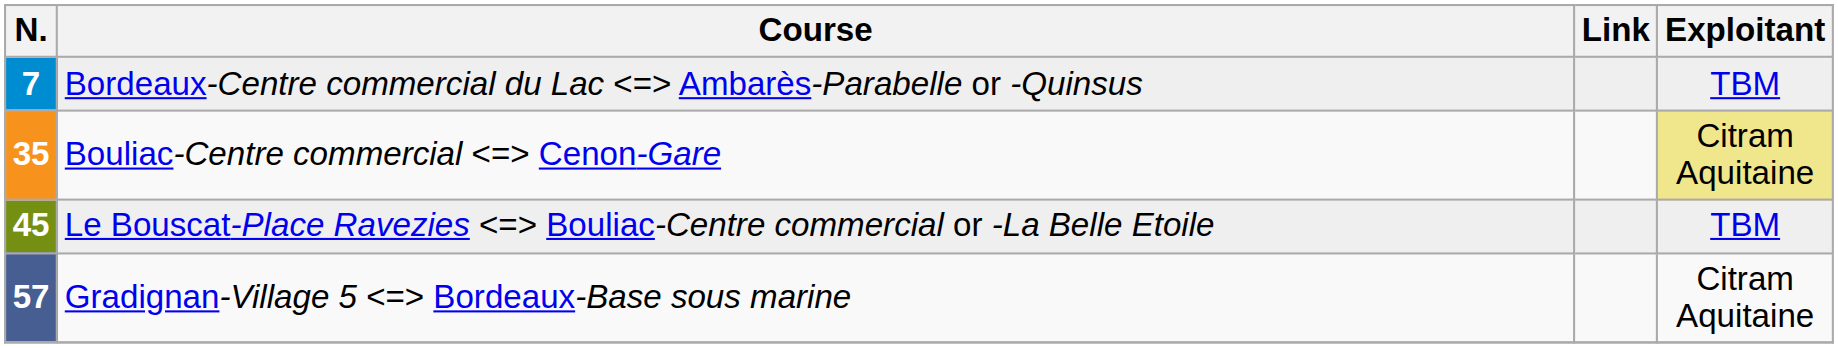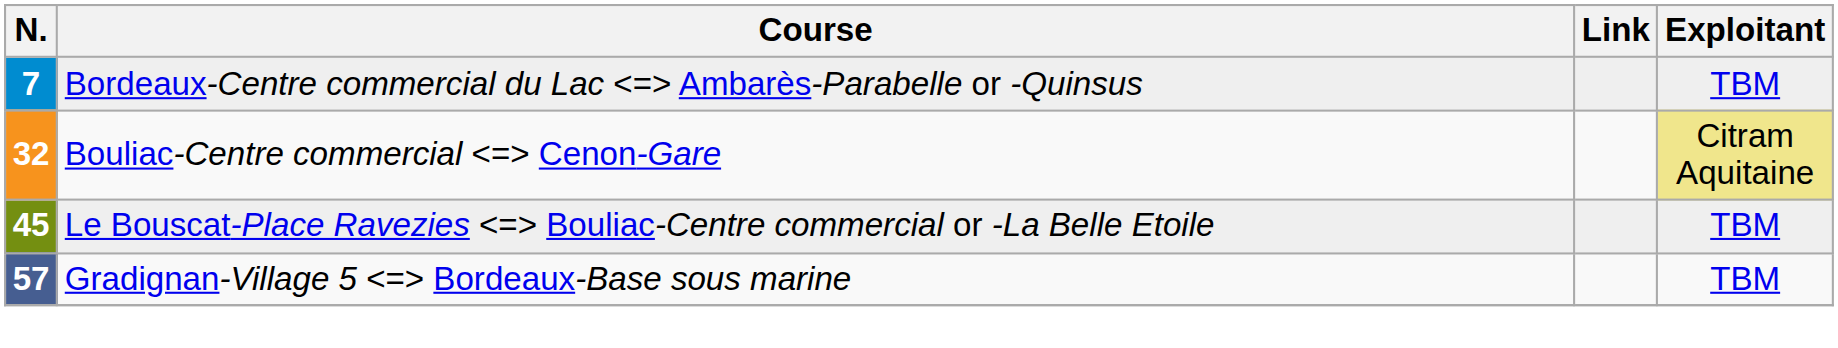Bouliac-Centre commercial Cenon-Gare | N.: 35 -> 32
Gradignan-Village 5 Bordeaux-Base sous marine | Exploitant: Citram Aquitaine -> TBM
